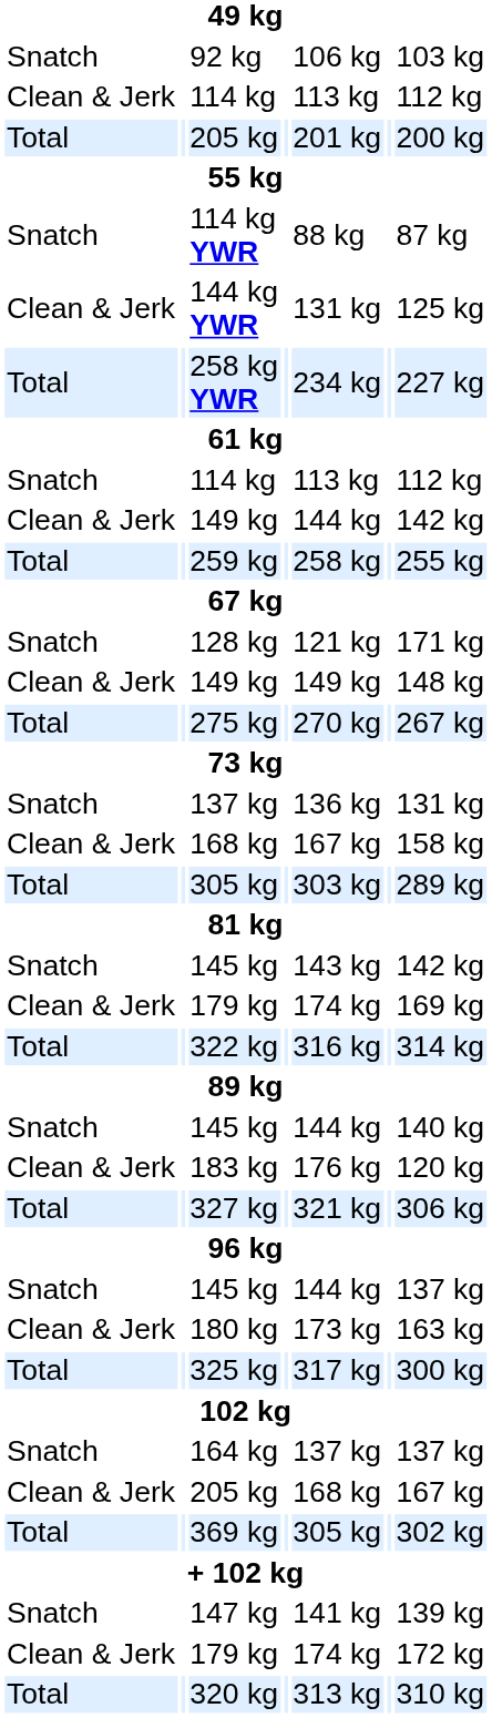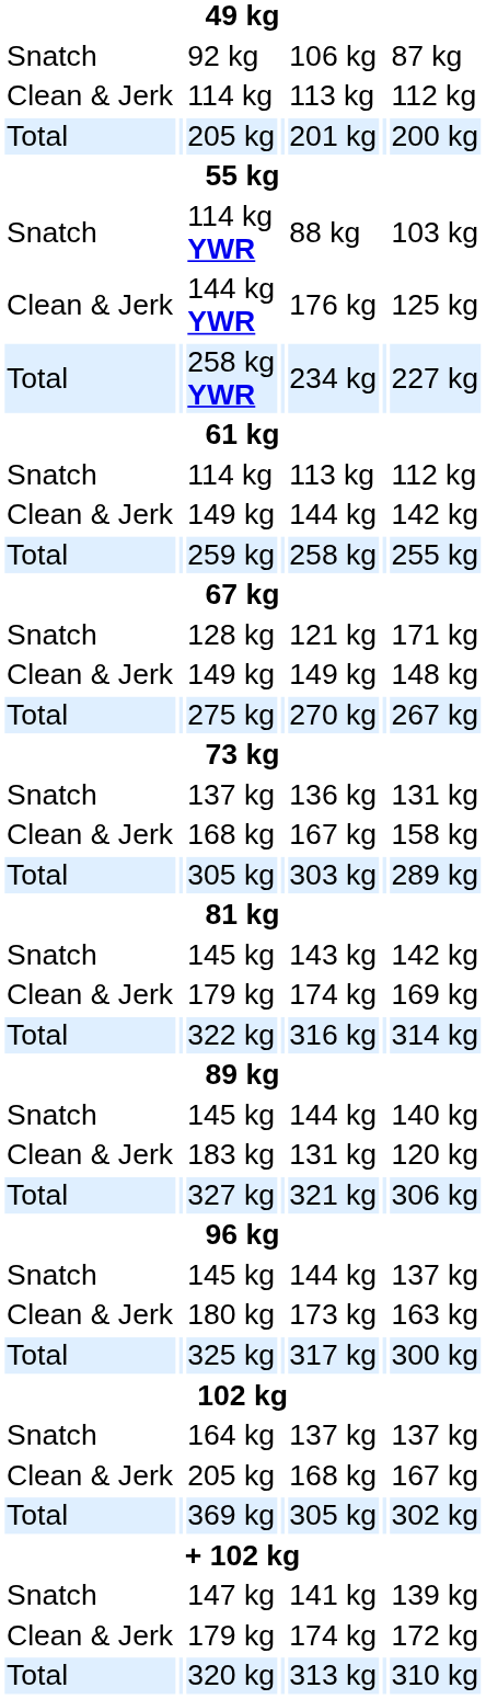92 kg | column 7: 103 kg -> 87 kg
114 kg YWR | column 7: 87 kg -> 103 kg
144 kg YWR | column 5: 131 kg -> 176 kg
183 kg | column 5: 176 kg -> 131 kg
